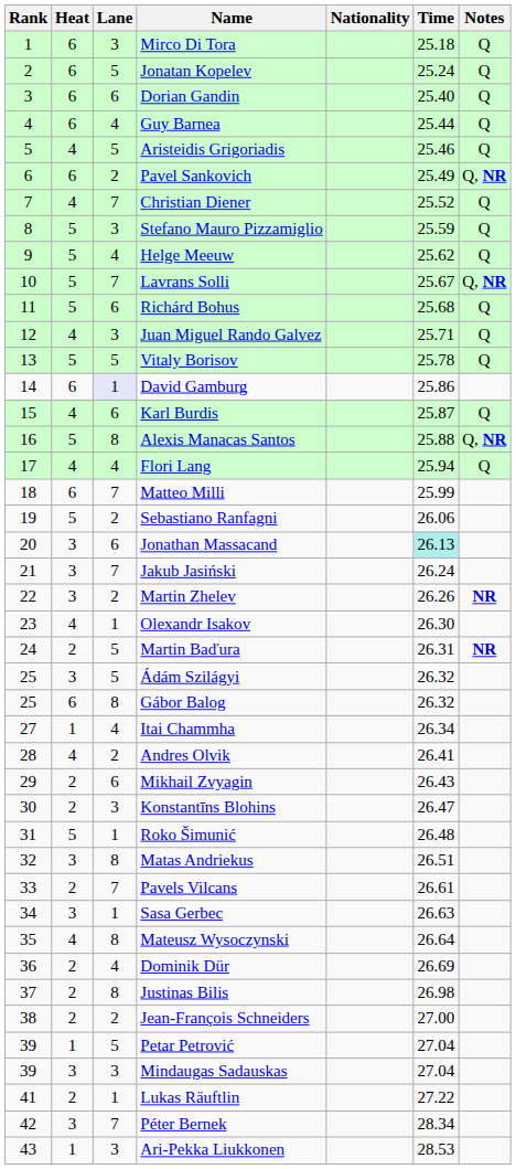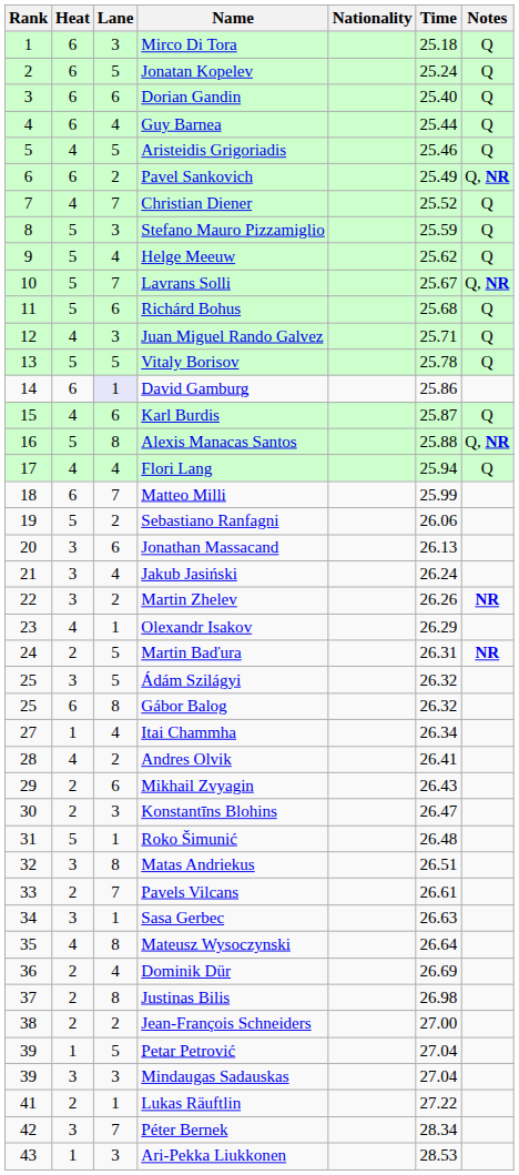Jonathan Massacand | Time: paleturquoise background -> no background
Jakub Jasiński | Lane: 7 -> 4
Olexandr Isakov | Time: 26.30 -> 26.29
